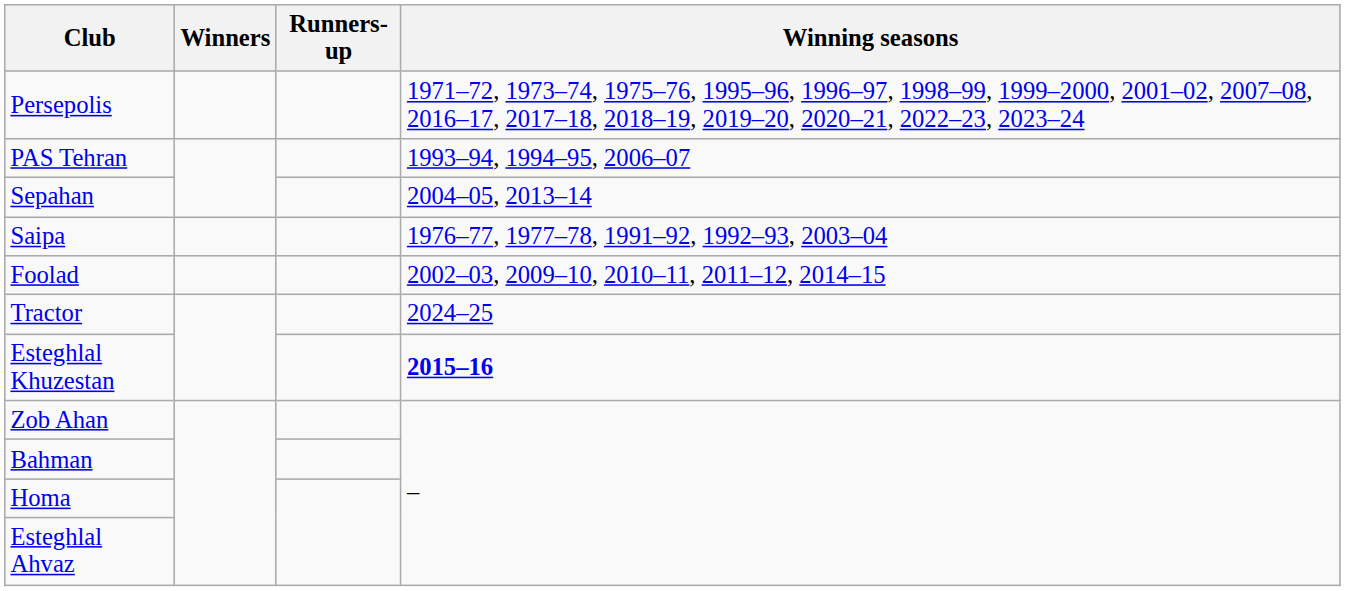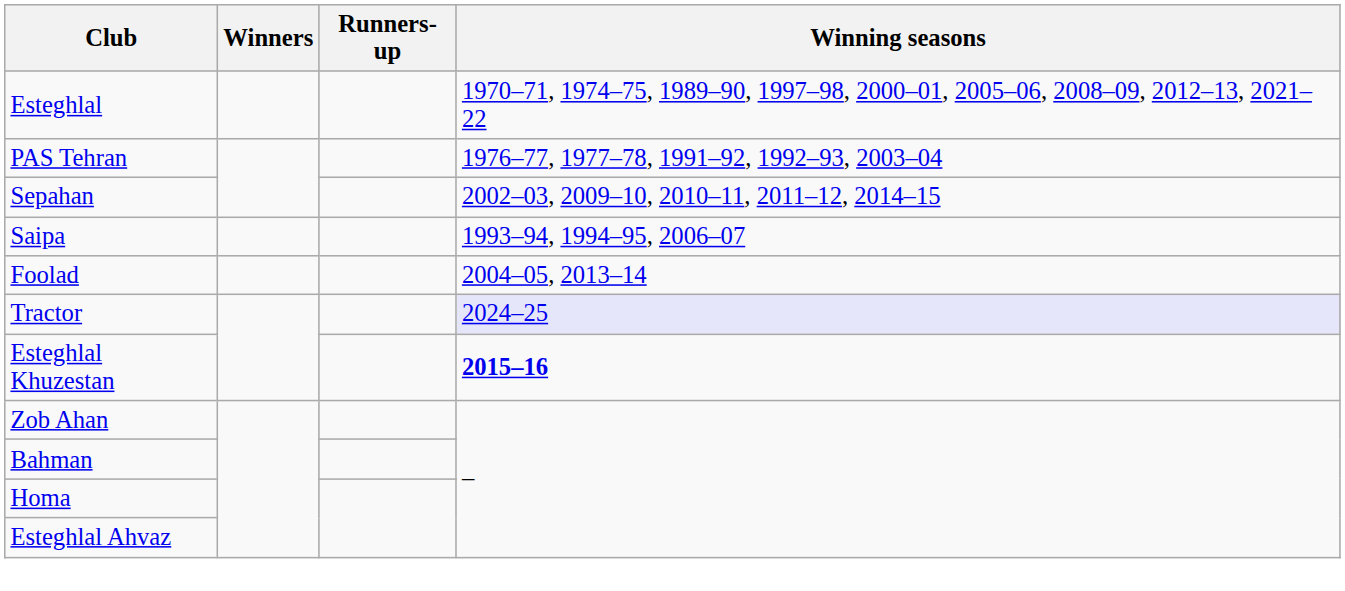- row: Persepolis | 1971–72, 1973–74, 1975–76, 1995–96, 1996–97, 1998–99, 1999–2000, 2001–02, 2007–08, 2016–17, 2017–18, 2018–19, 2019–20, 2020–21, 2022–23, 2023–24
+ row: Esteghlal | 1970–71, 1974–75, 1989–90, 1997–98, 2000–01, 2005–06, 2008–09, 2012–13, 2021–22
PAS Tehran | Winning seasons: 1993–94, 1994–95, 2006–07 -> 1976–77, 1977–78, 1991–92, 1992–93, 2003–04
Sepahan | Winning seasons: 2004–05, 2013–14 -> 2002–03, 2009–10, 2010–11, 2011–12, 2014–15
Saipa | Winning seasons: 1976–77, 1977–78, 1991–92, 1992–93, 2003–04 -> 1993–94, 1994–95, 2006–07
Foolad | Winning seasons: 2002–03, 2009–10, 2010–11, 2011–12, 2014–15 -> 2004–05, 2013–14
Tractor | Winning seasons: no background -> lavender background
